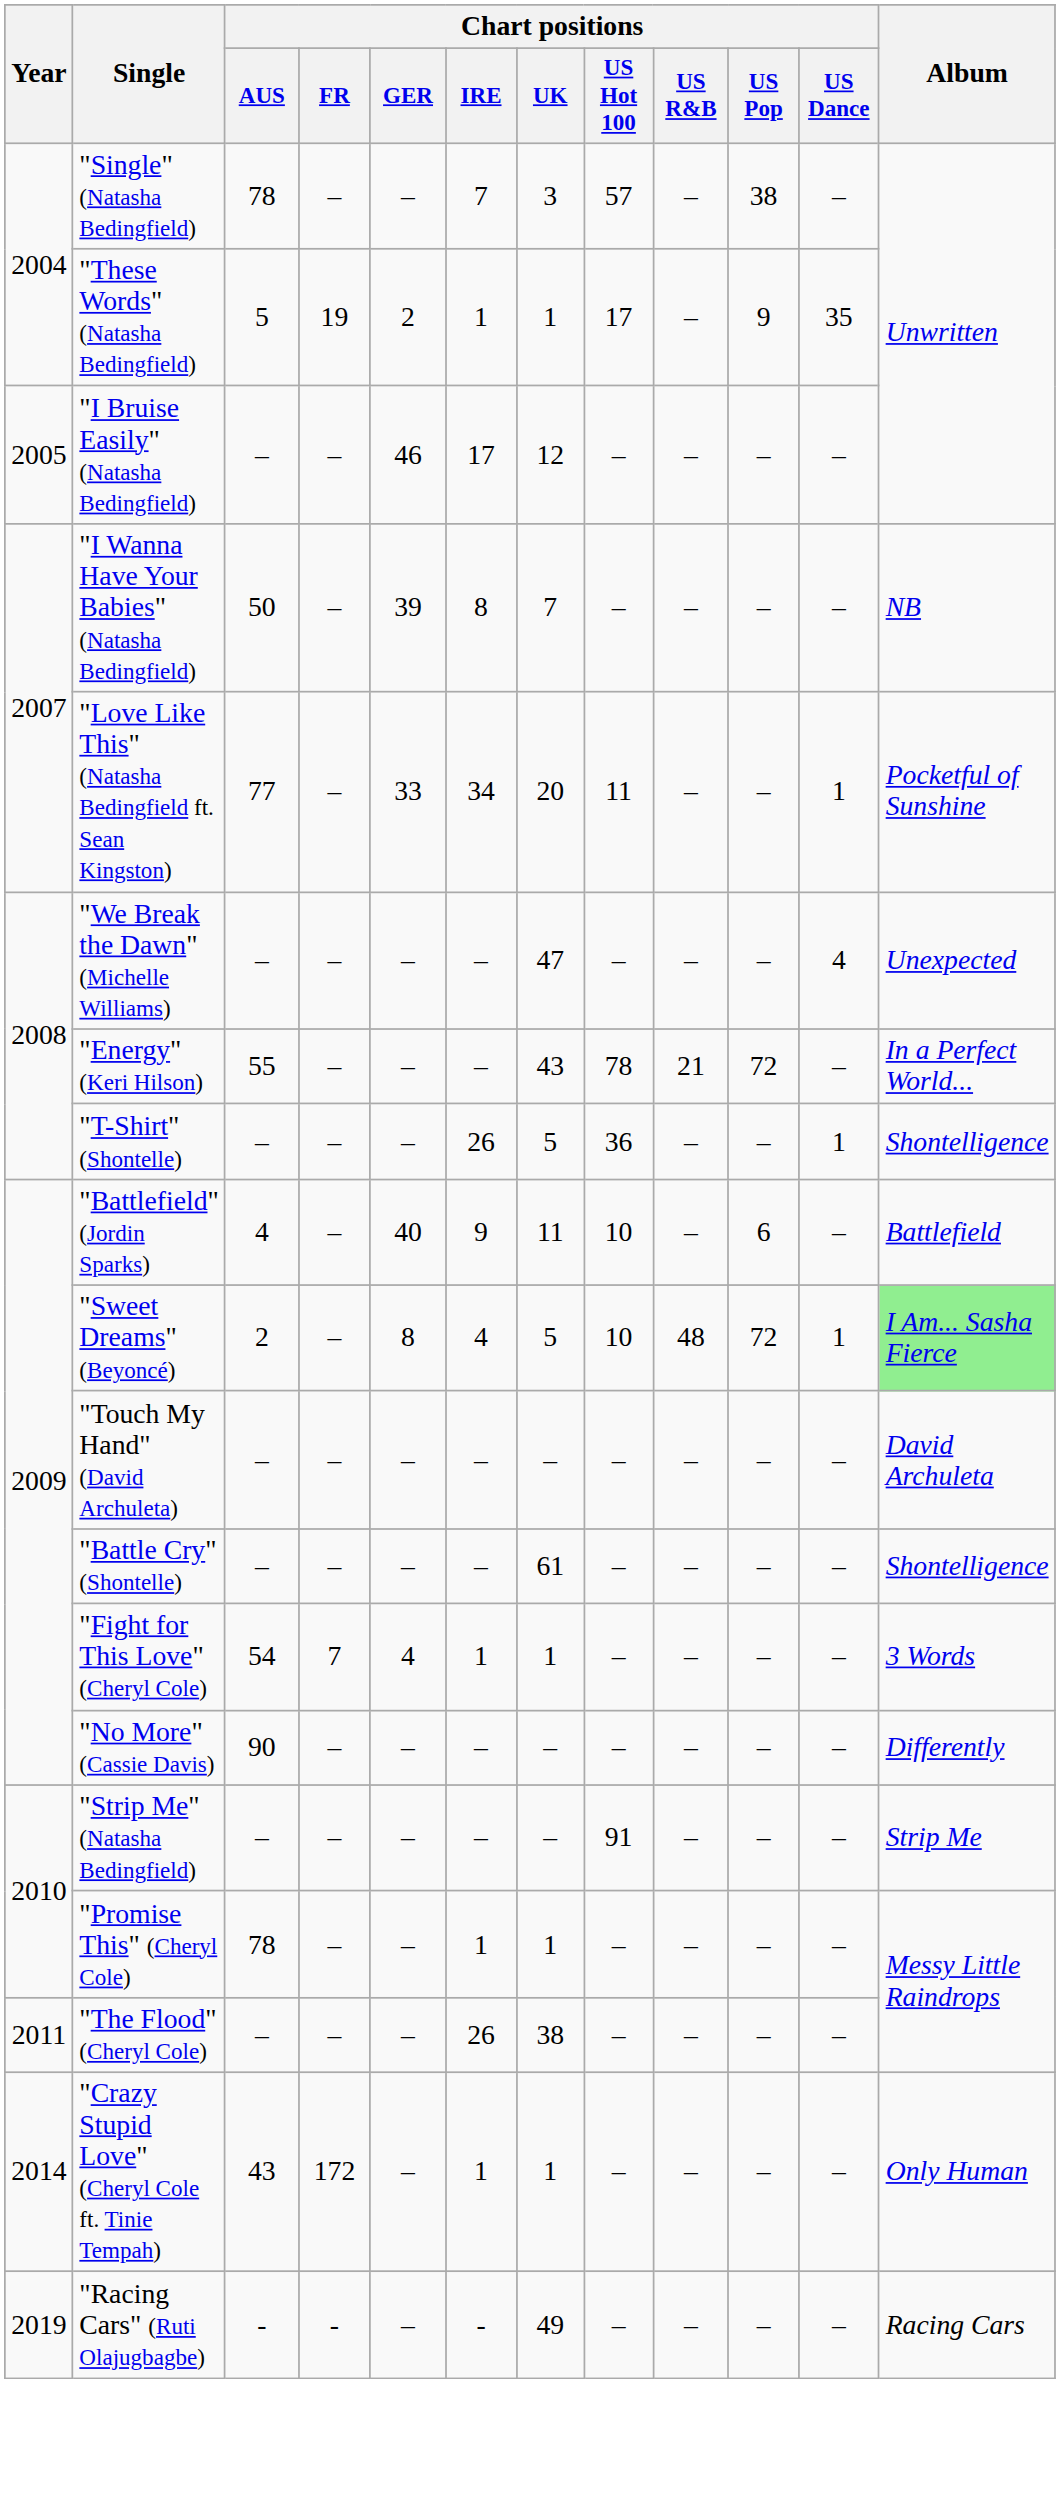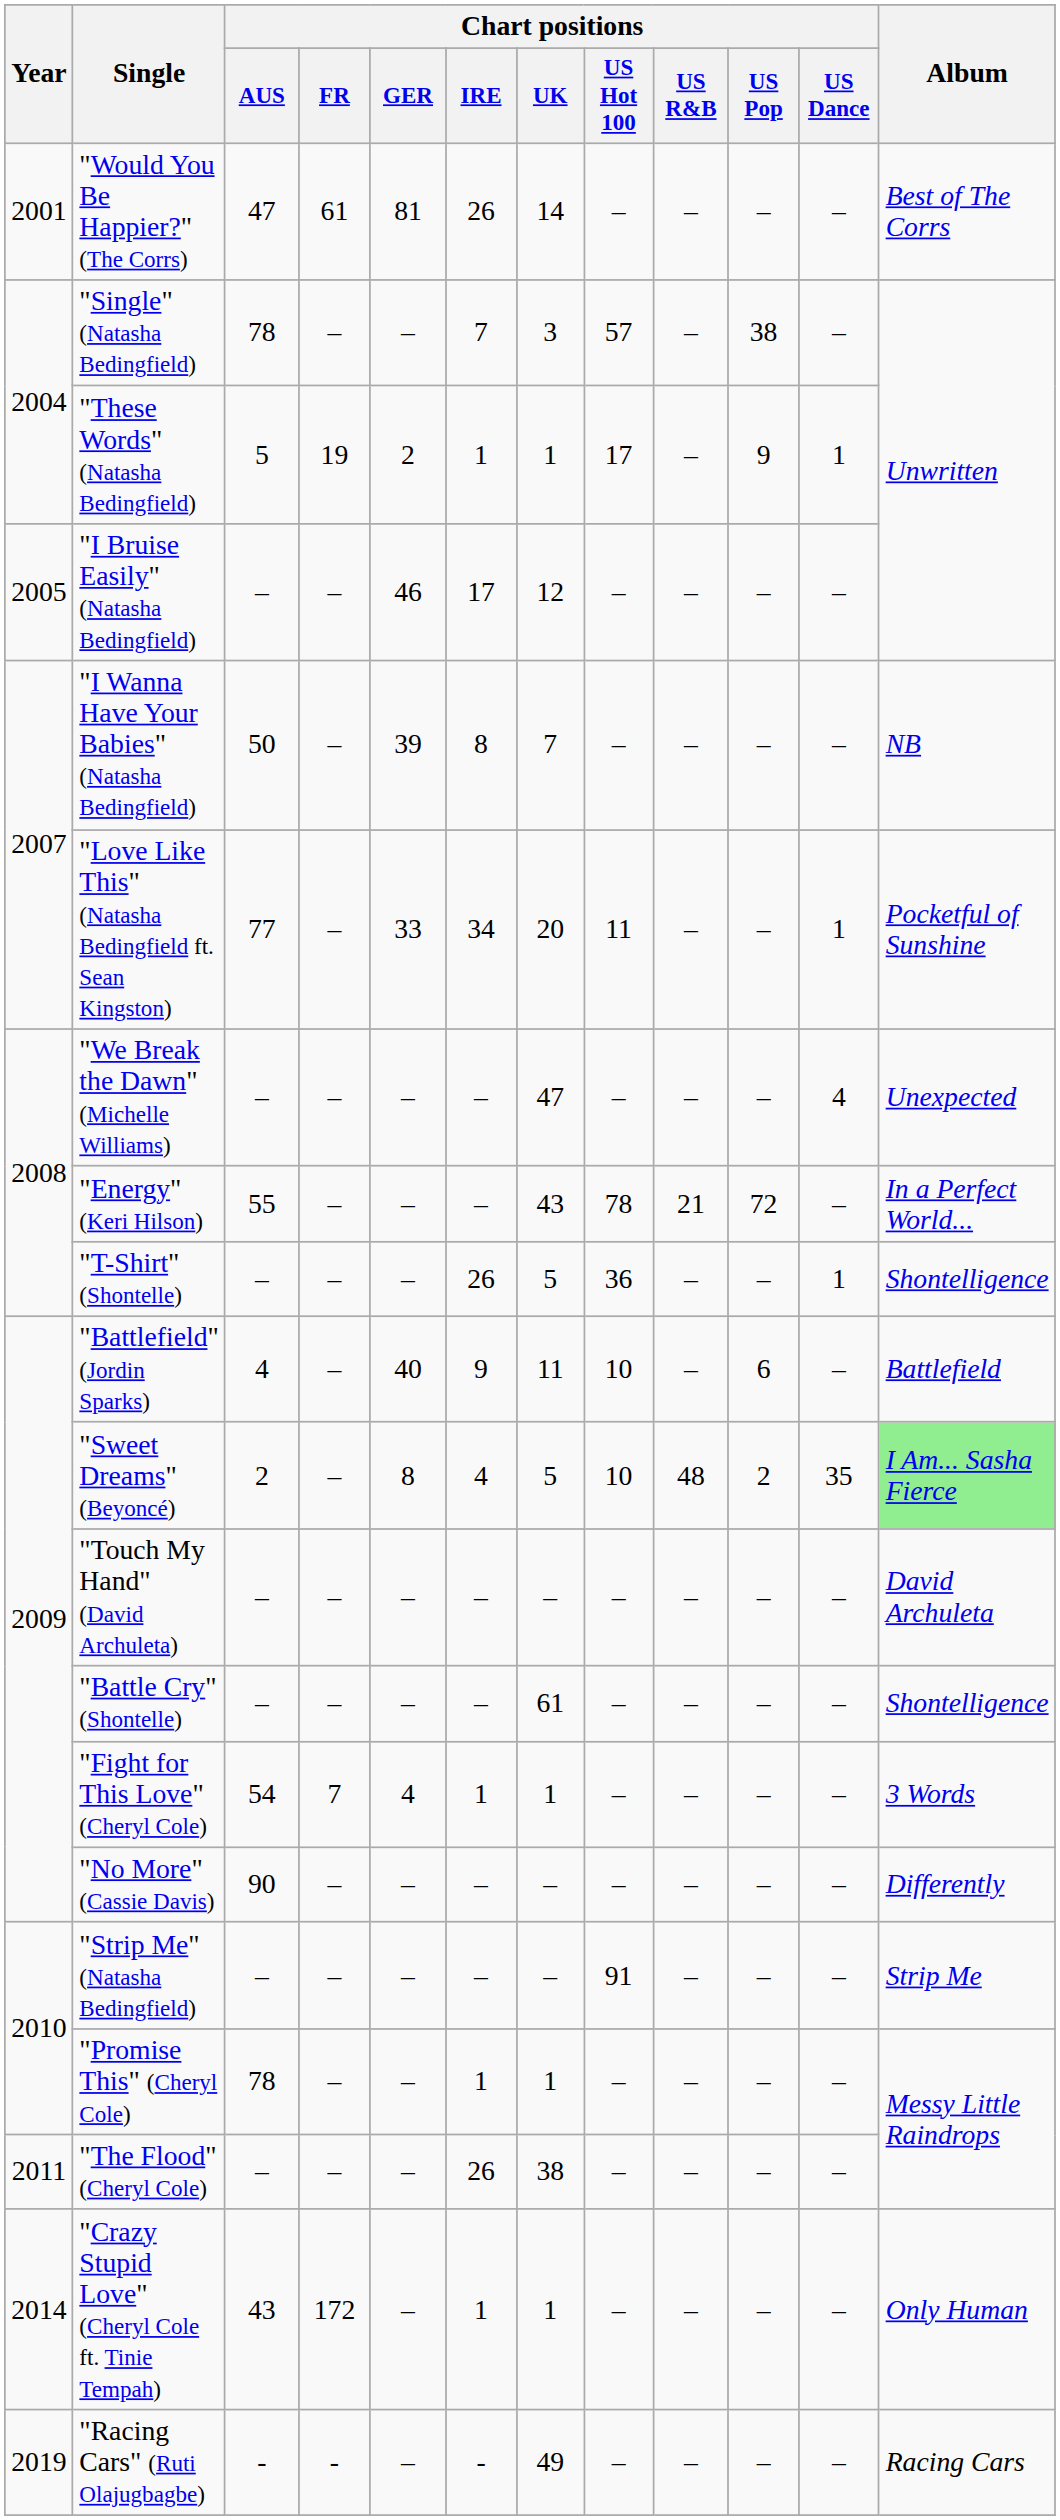+ row: 2001 | "Would You Be Happier?" (The Corrs) | 47 | 61 | 81 | 26 | 14 | – | – | – | – | Best of The Corrs
"These Words" (Natasha Bedingfield) | Chart positions / US Dance: 35 -> 1
"Sweet Dreams" (Beyoncé) | Chart positions / US Pop: 72 -> 2
"Sweet Dreams" (Beyoncé) | Chart positions / US Dance: 1 -> 35
